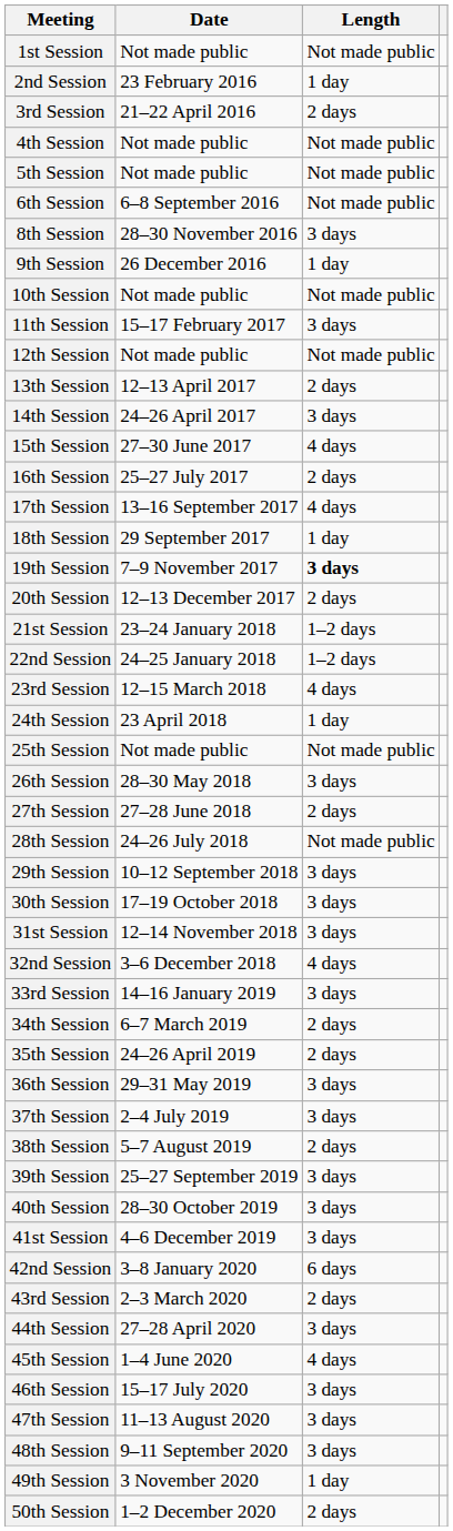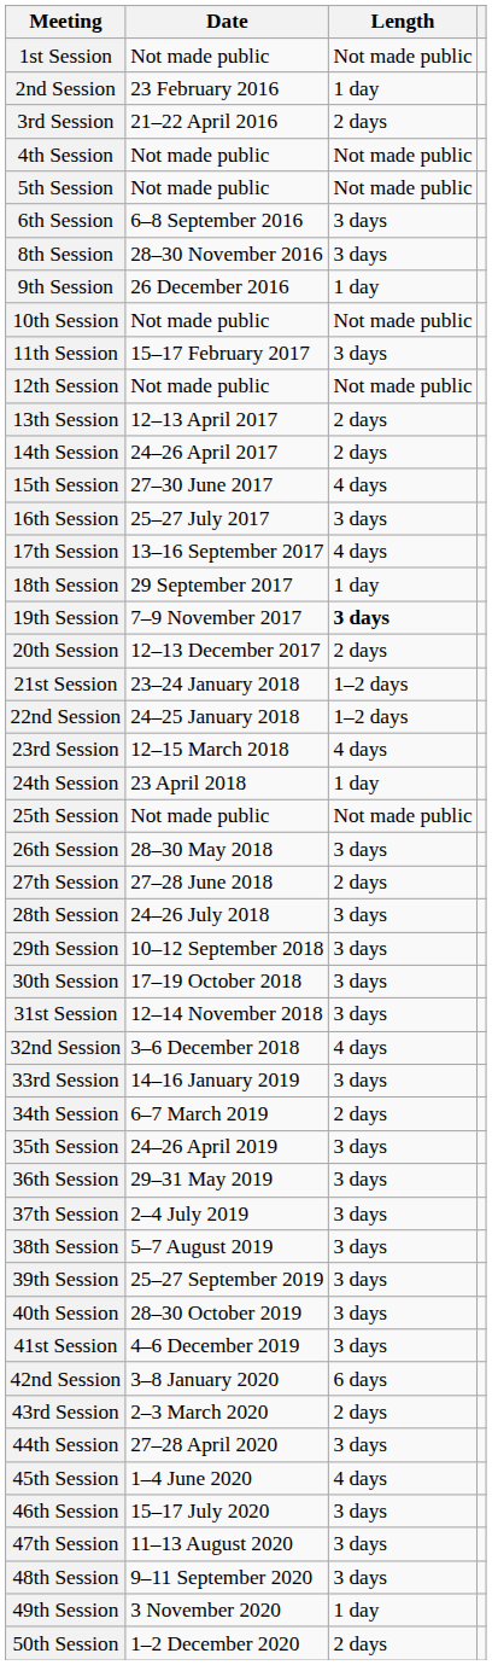6th Session | Length: Not made public -> 3 days
14th Session | Length: 3 days -> 2 days
16th Session | Length: 2 days -> 3 days
28th Session | Length: Not made public -> 3 days
35th Session | Length: 2 days -> 3 days
38th Session | Length: 2 days -> 3 days
